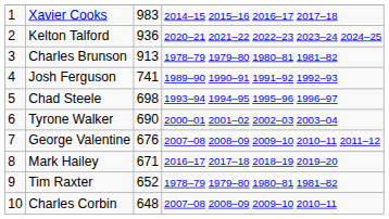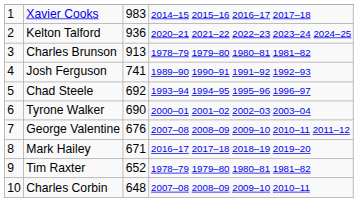Chad Steele | column 3: 698 -> 692
